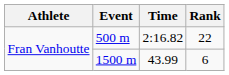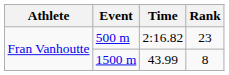500 m | Rank: 22 -> 23
1500 m | Rank: 6 -> 8
